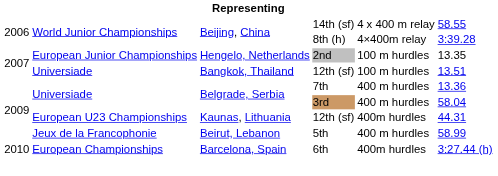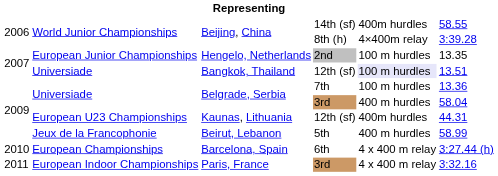Beijing, China / 14th (sf) | column 5: 4 x 400 m relay -> 400m hurdles
Bangkok, Thailand | column 5: no background -> lavender background
Belgrade, Serbia / 7th | column 5: 400 m hurdles -> 100 m hurdles
Barcelona, Spain | column 5: 400m hurdles -> 4 x 400 m relay
+ row: 2011 | European Indoor Championships | Paris, France | 3rd | 4 x 400 m relay | 3:32.16
